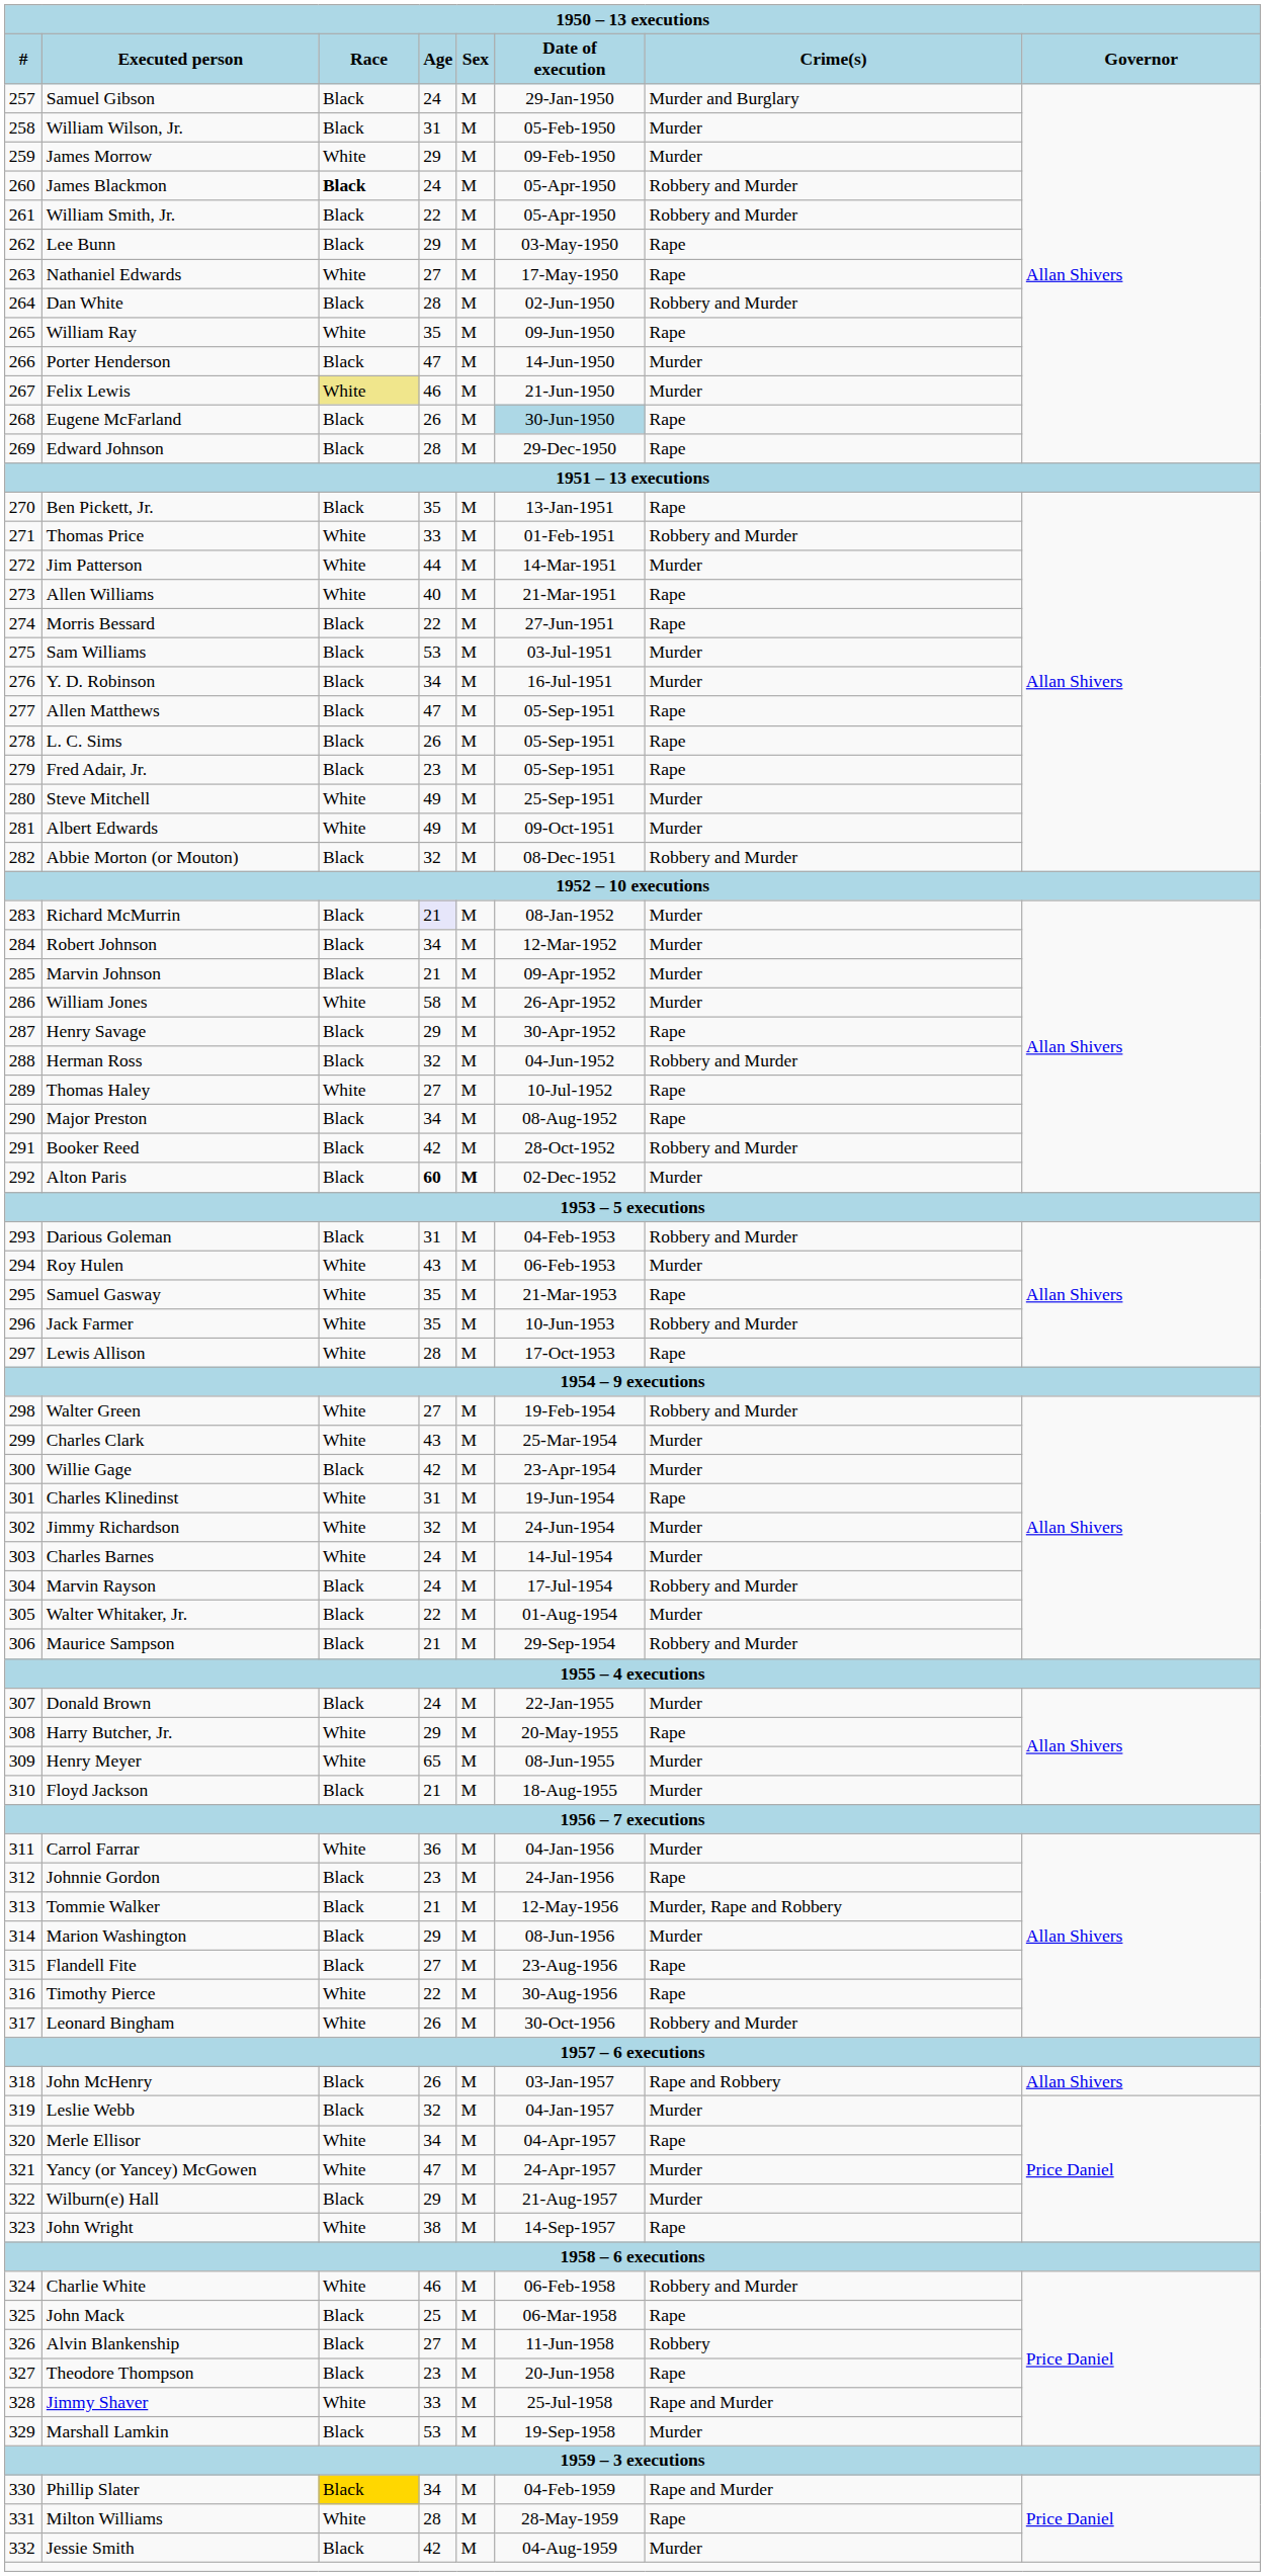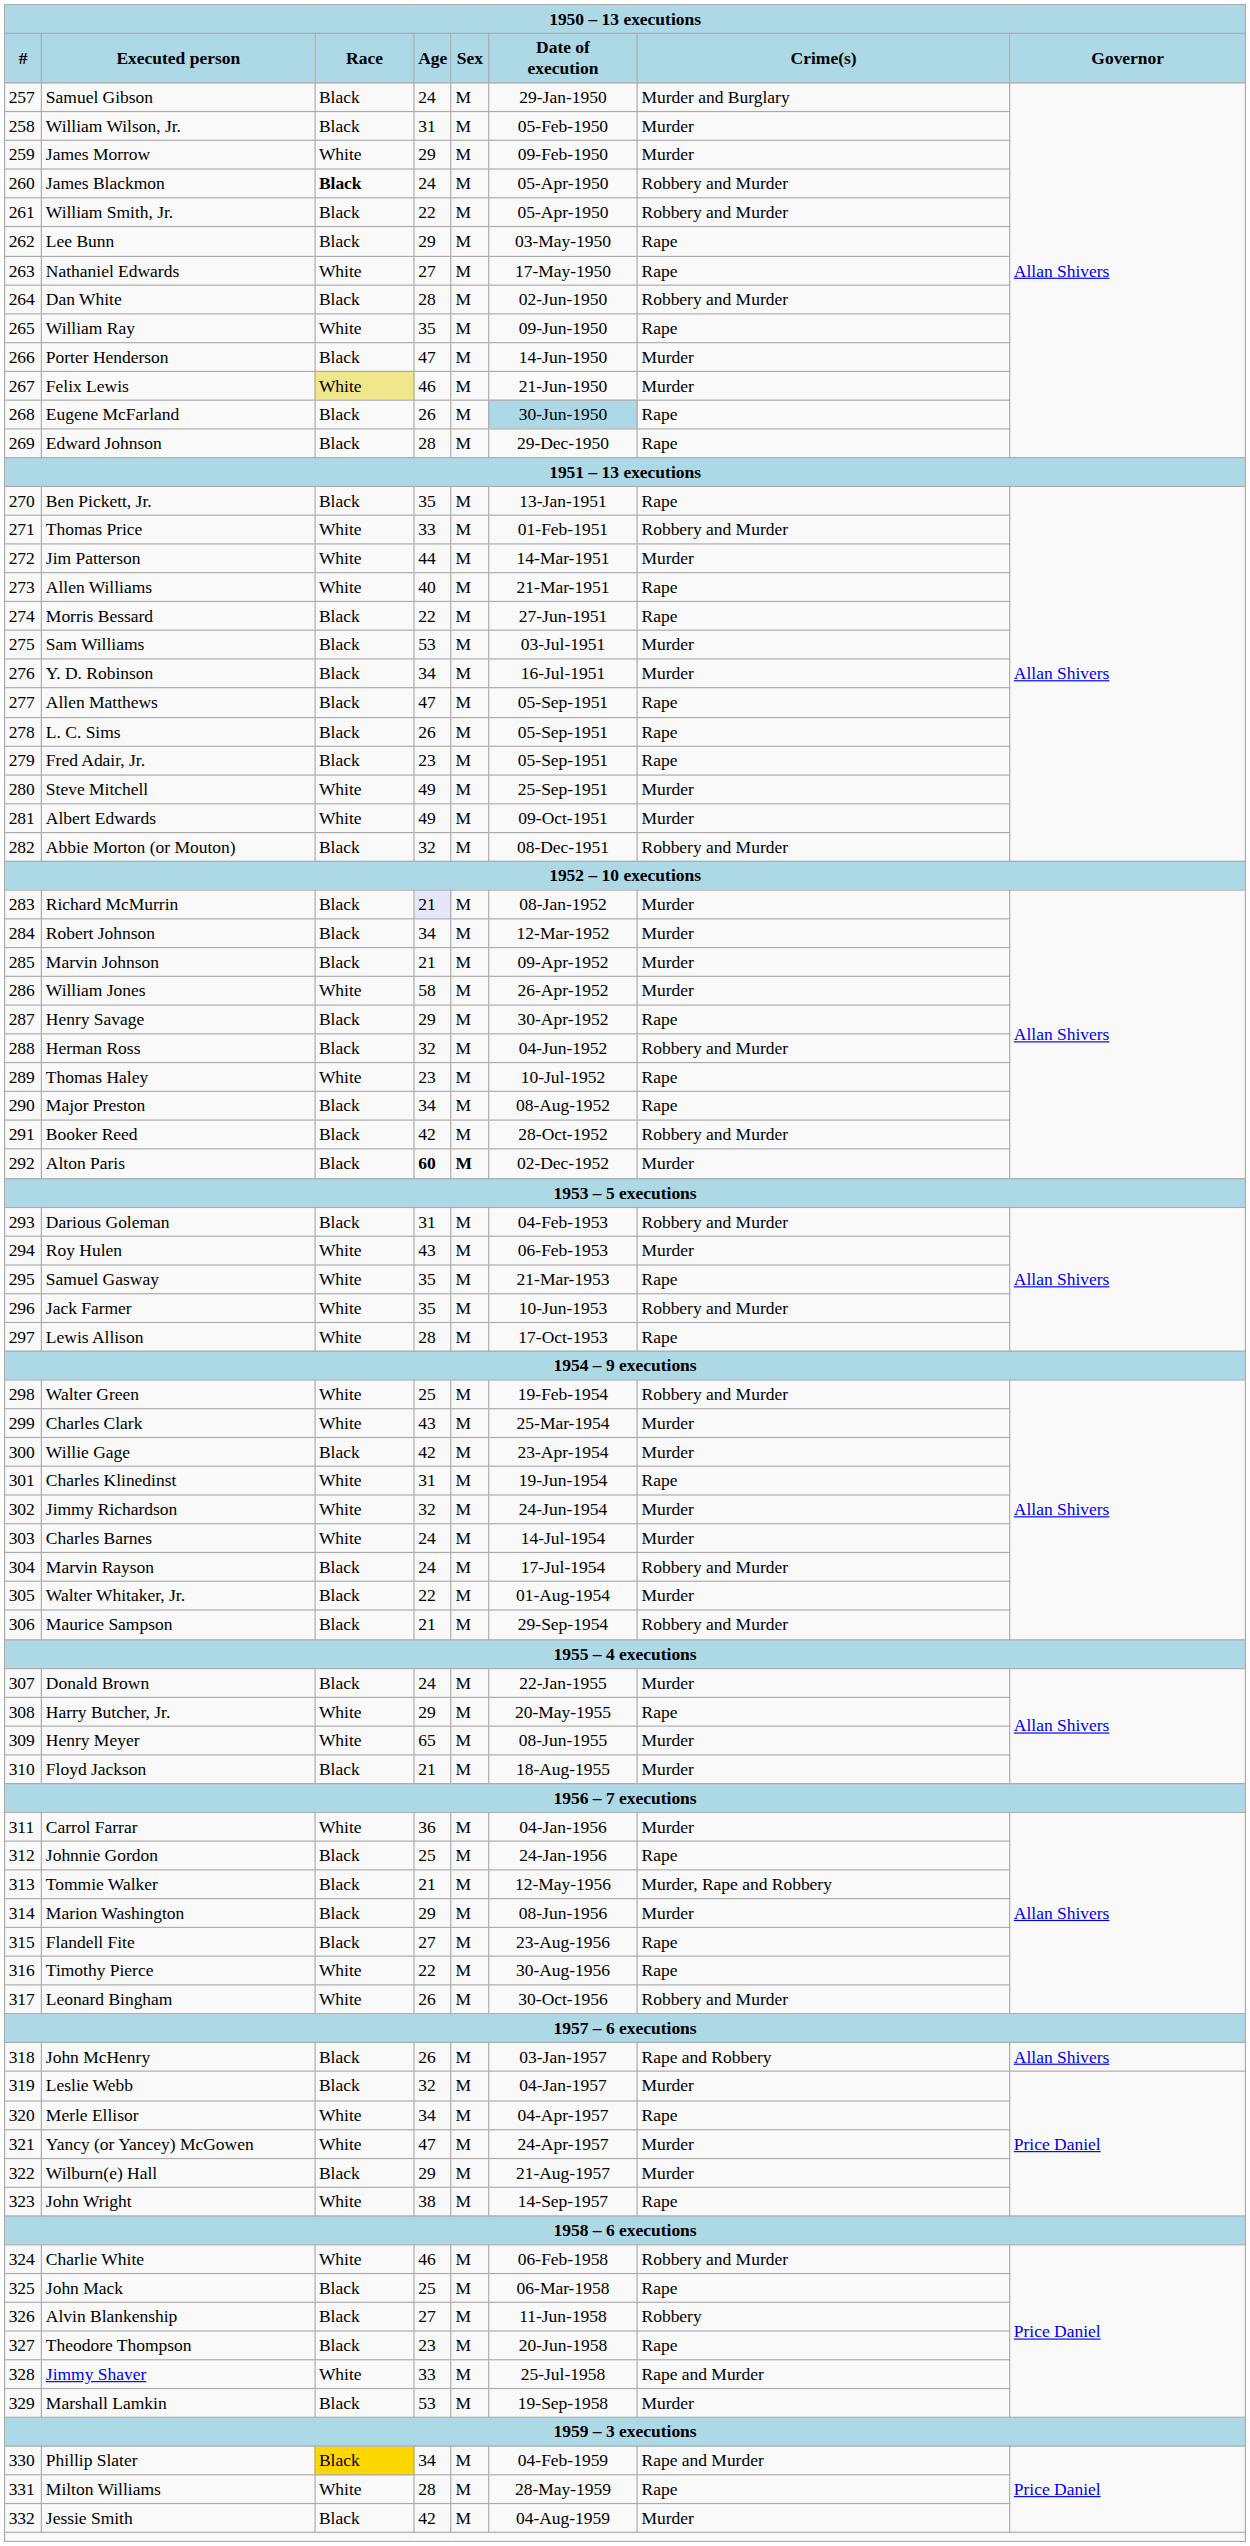Thomas Haley | Age: 27 -> 23
Walter Green | Age: 27 -> 25
Johnnie Gordon | Age: 23 -> 25
